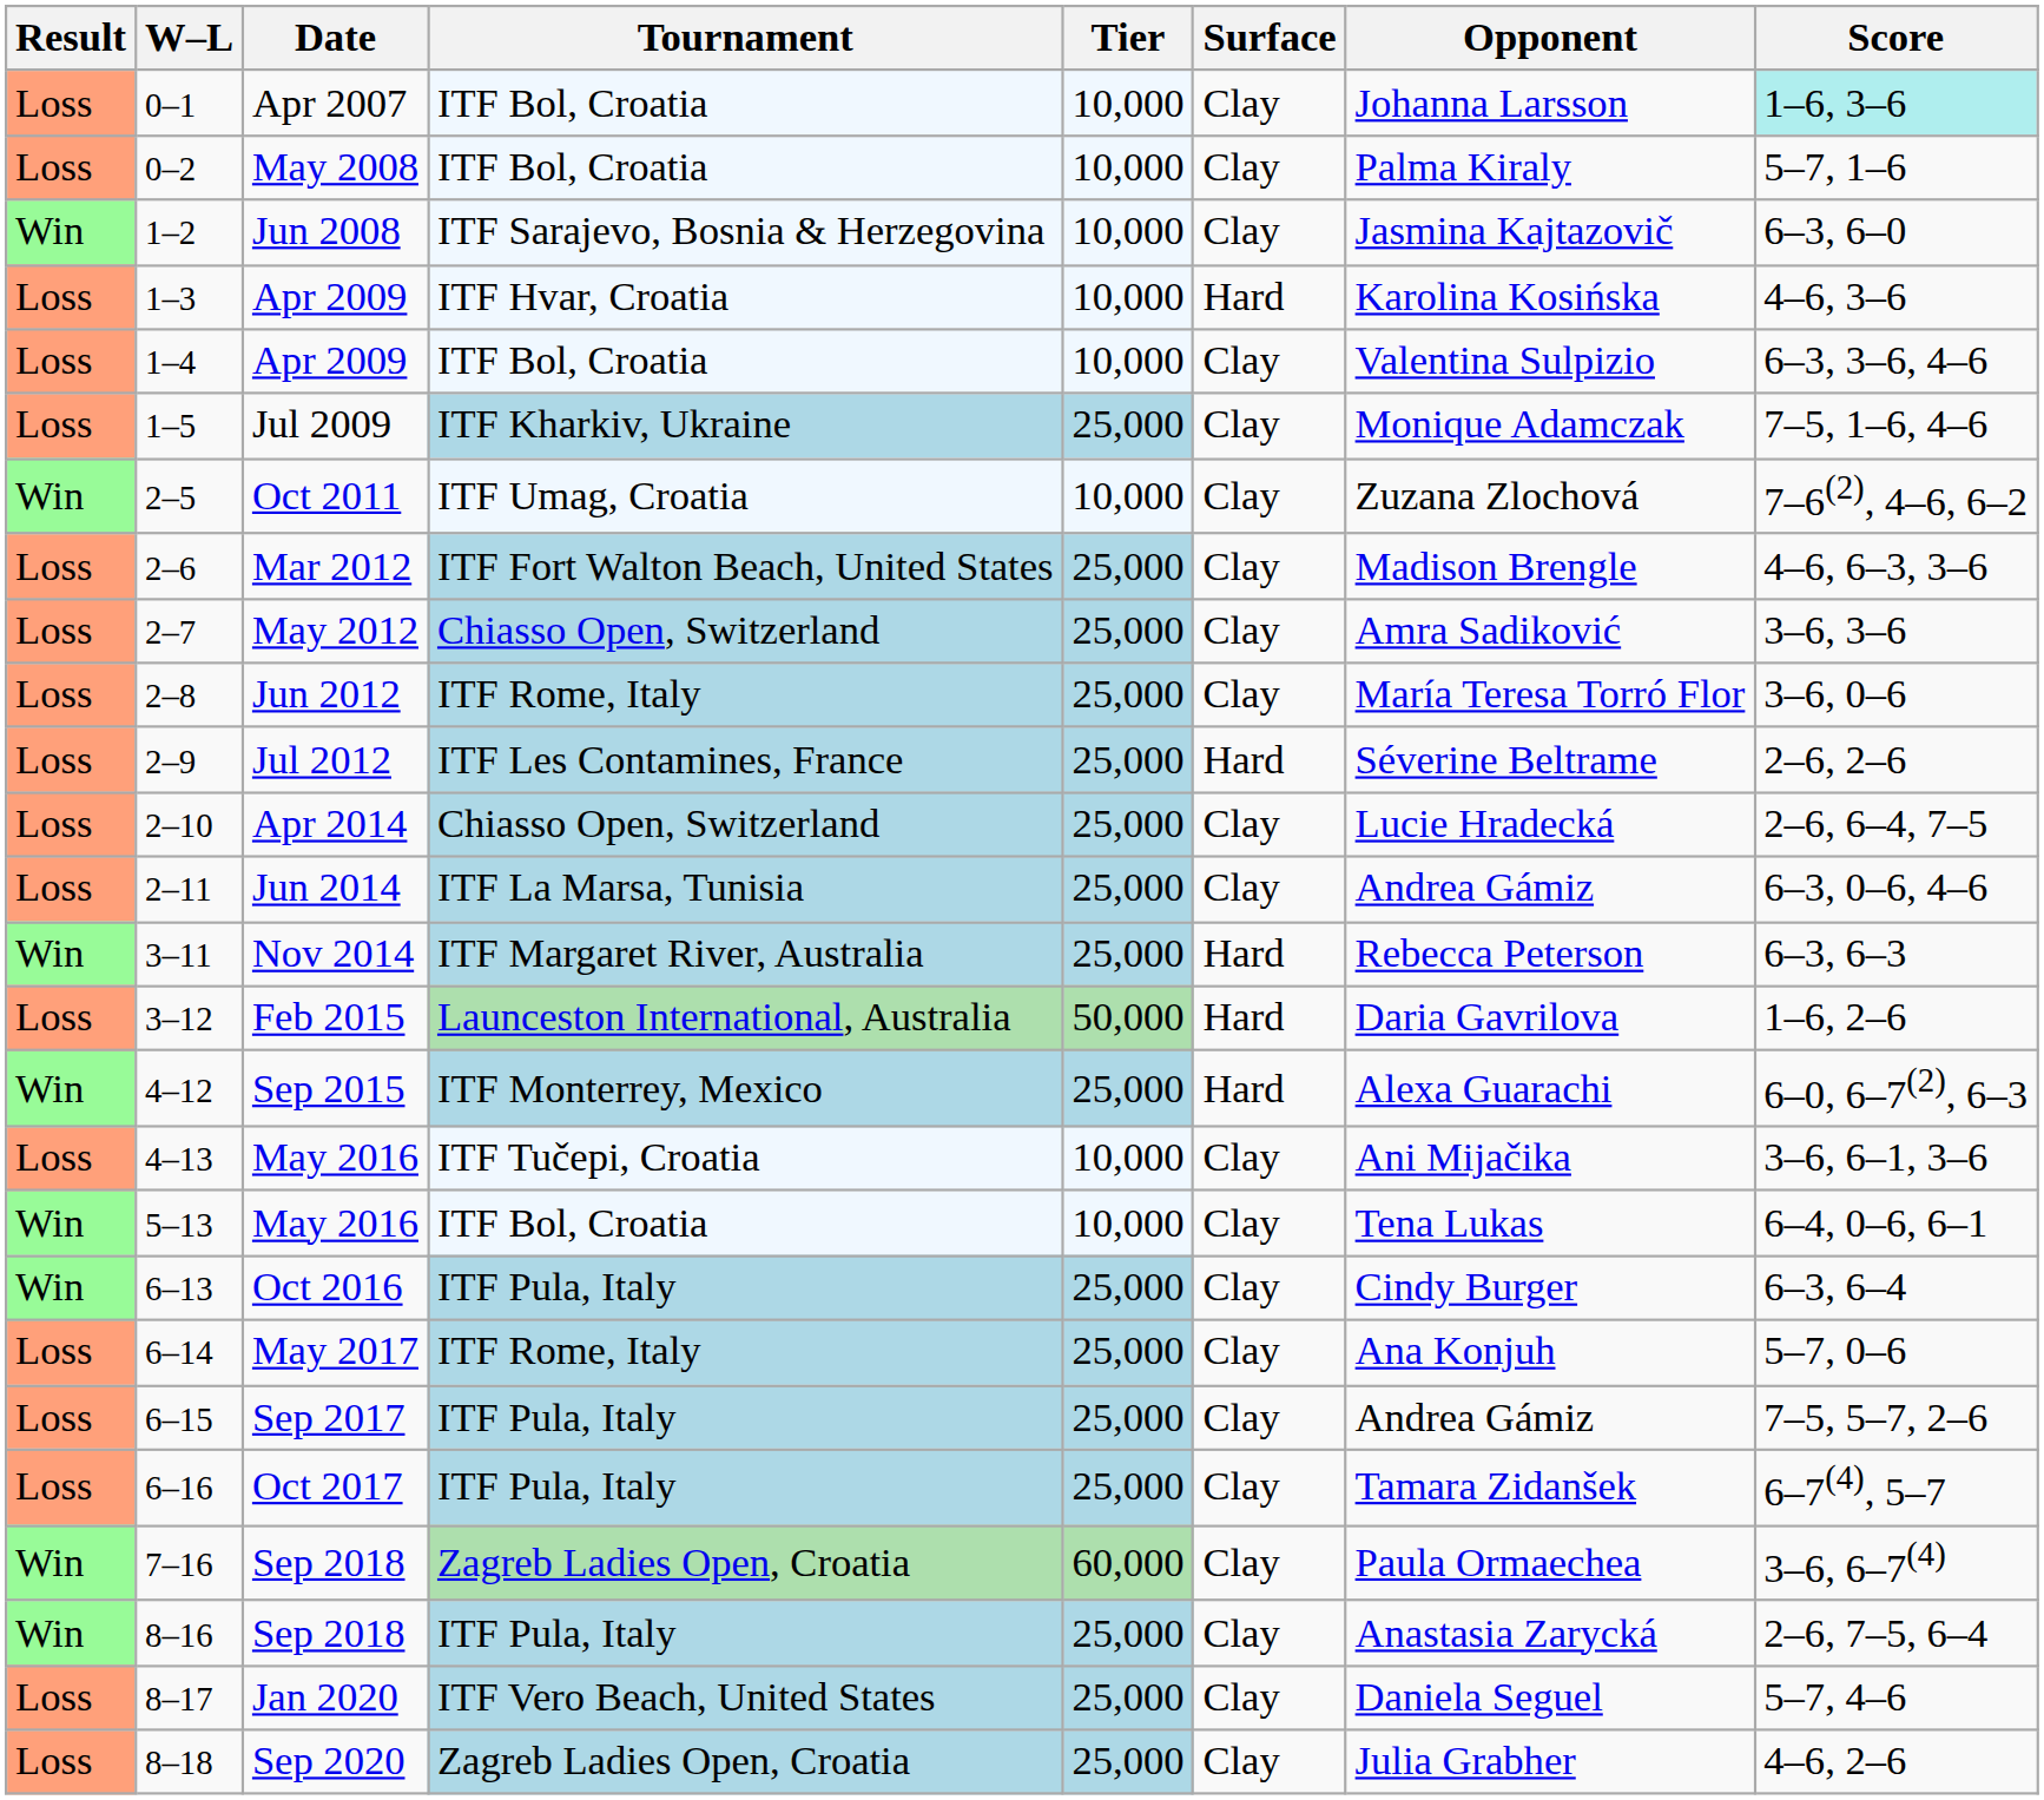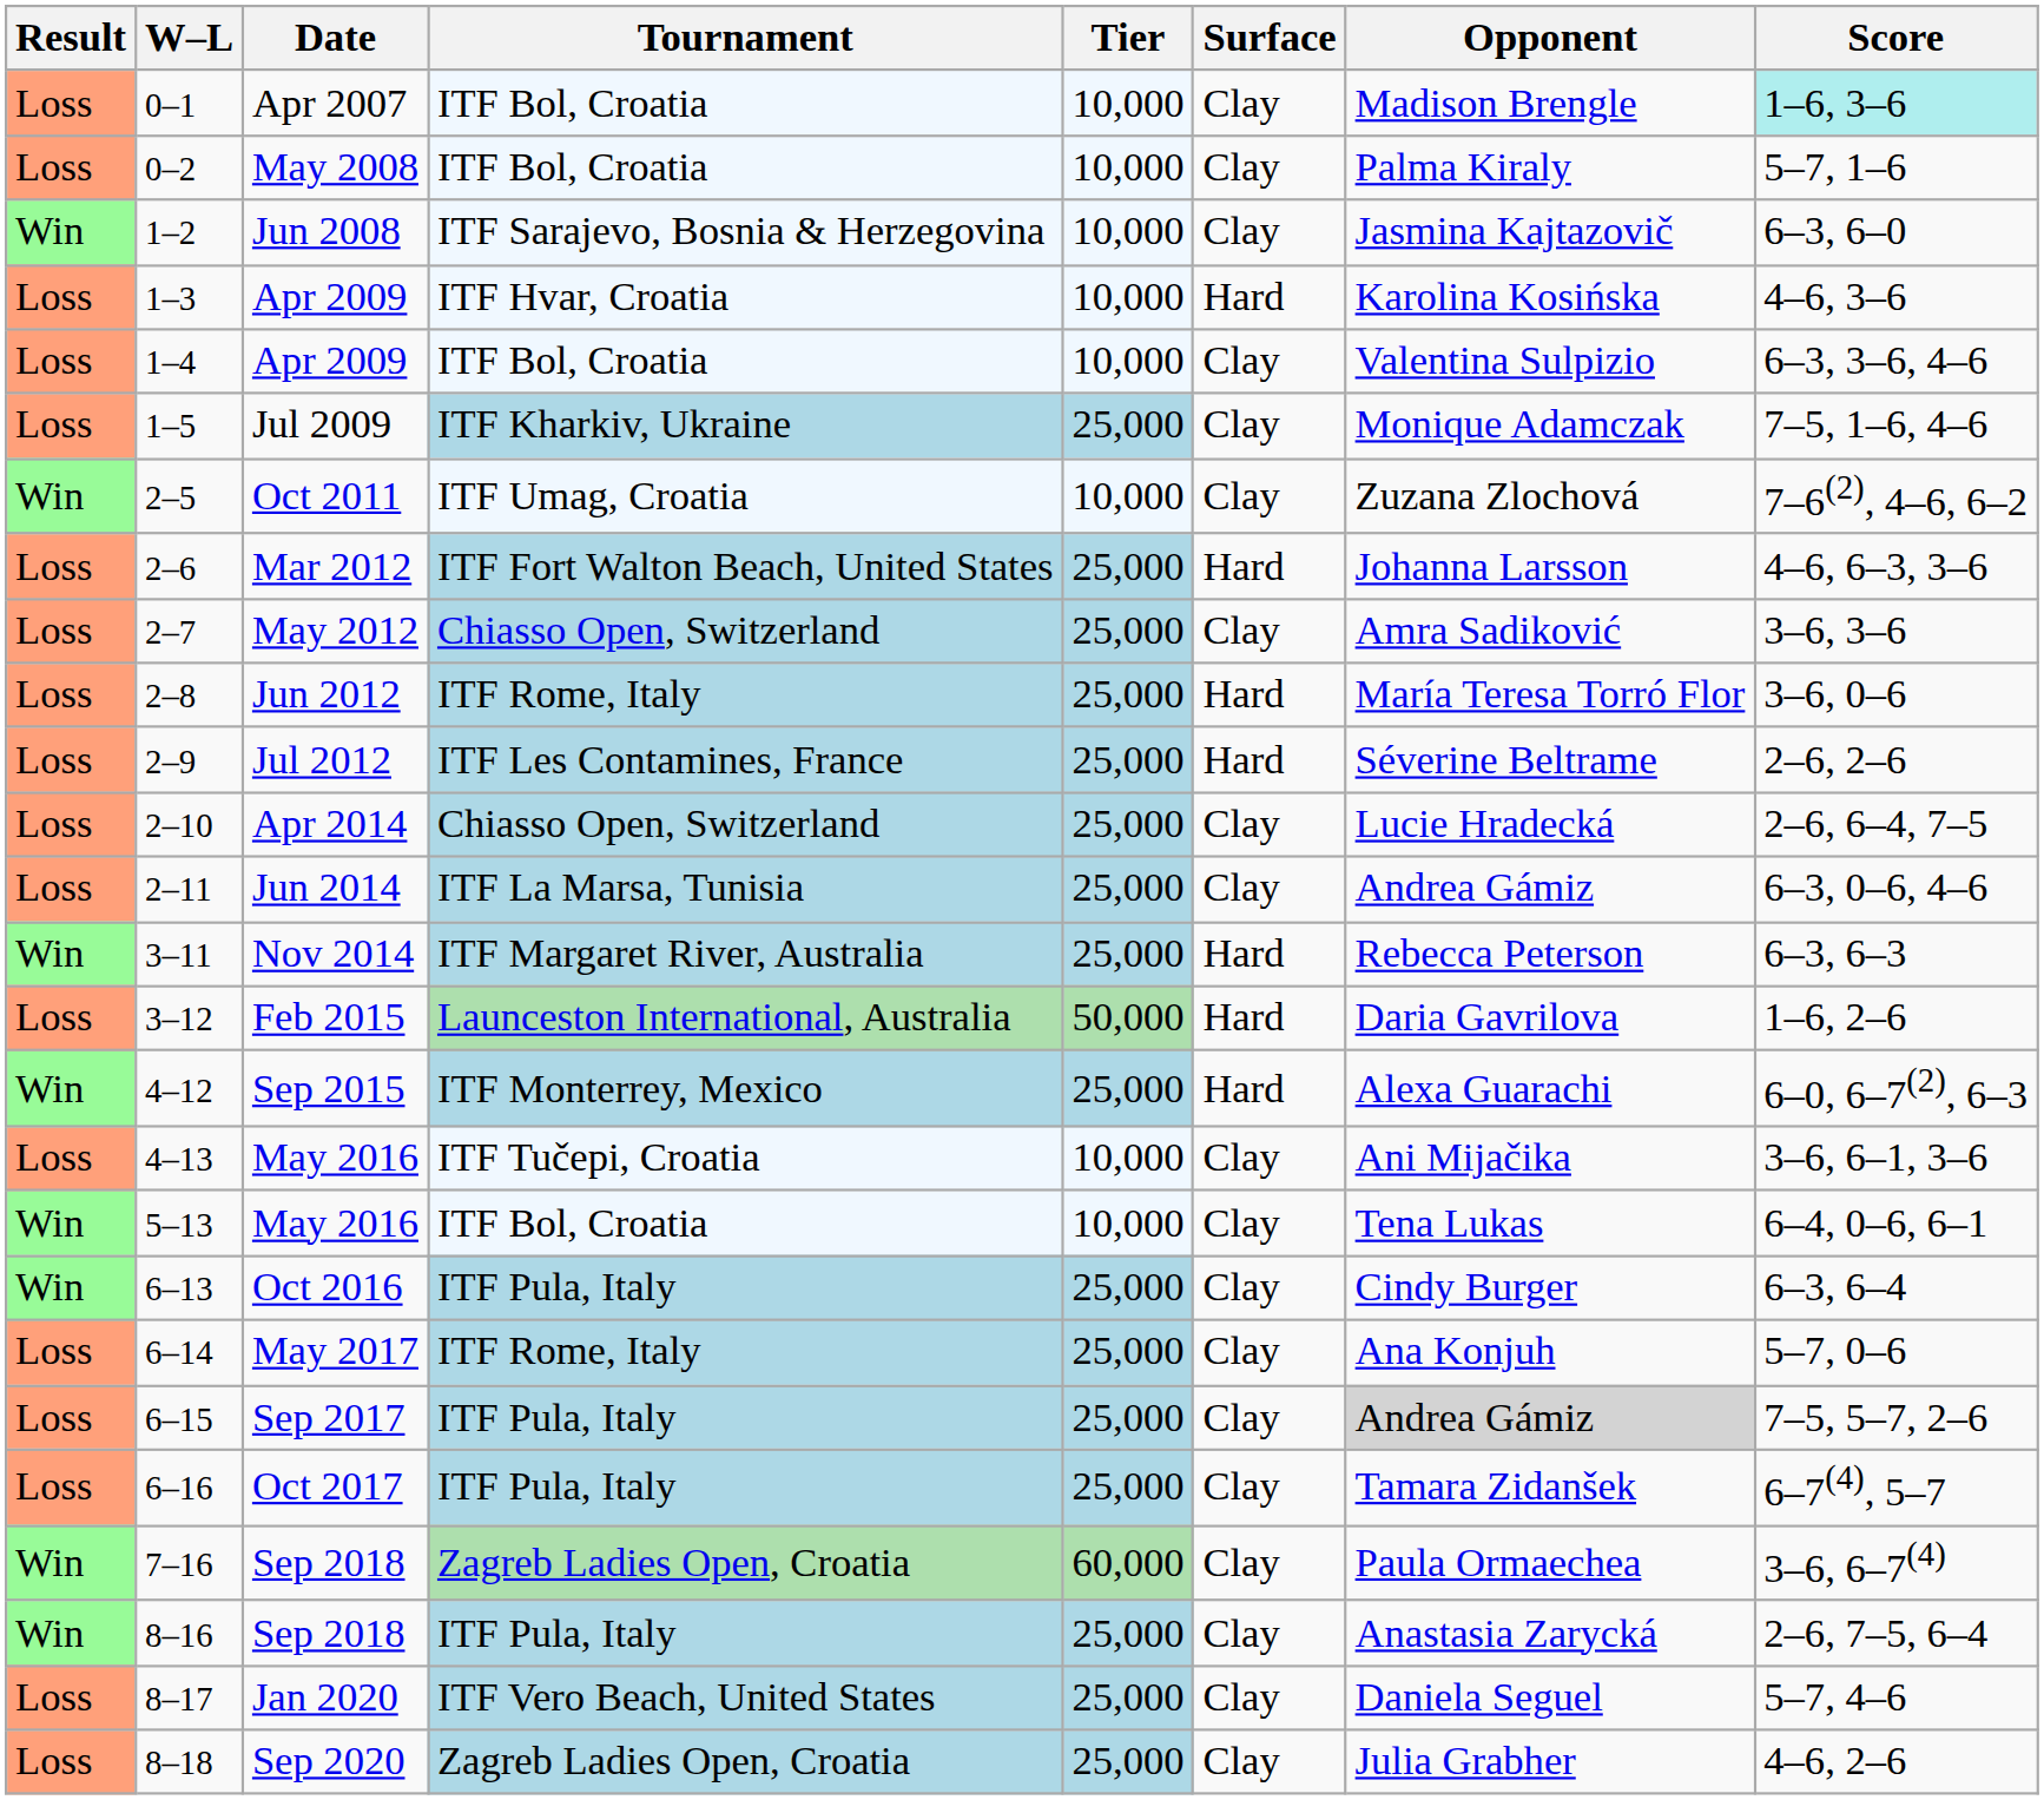0–1 | Opponent: Johanna Larsson -> Madison Brengle
2–6 | Surface: Clay -> Hard
2–6 | Opponent: Madison Brengle -> Johanna Larsson
2–8 | Surface: Clay -> Hard
6–15 | Opponent: no background -> lightgrey background
